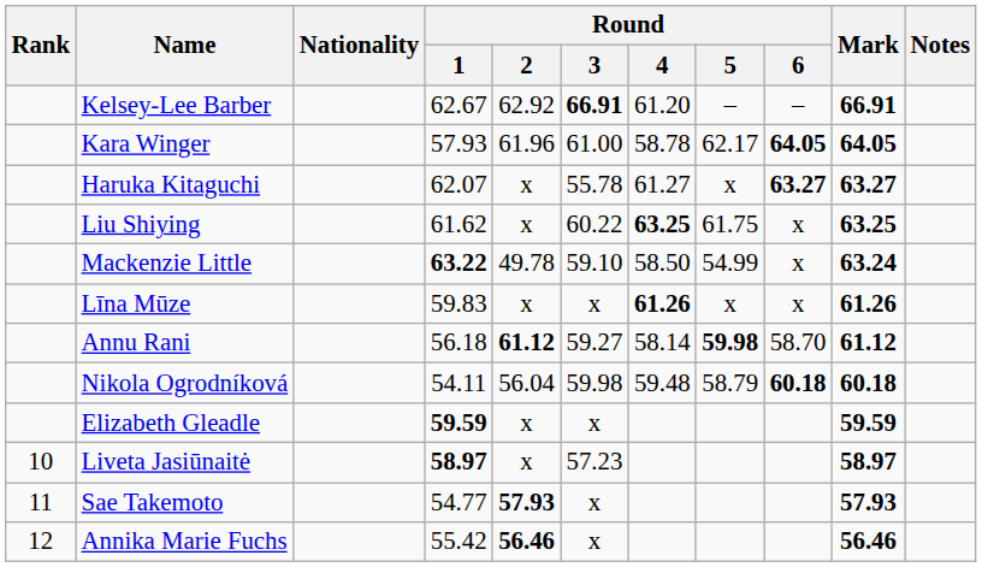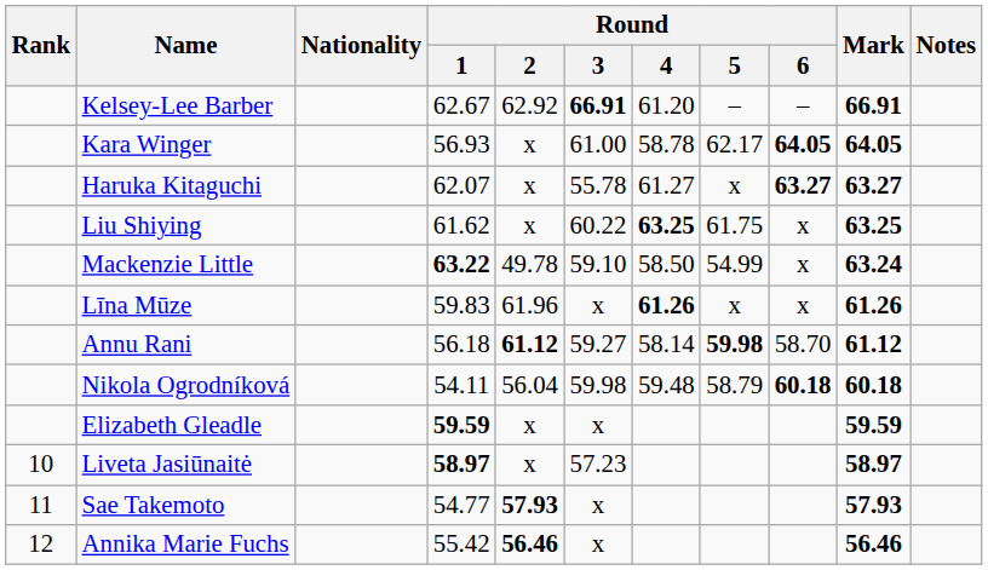Kara Winger | Round / 1: 57.93 -> 56.93
Kara Winger | Round / 2: 61.96 -> x
Līna Mūze | Round / 2: x -> 61.96
